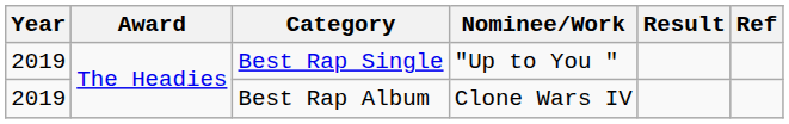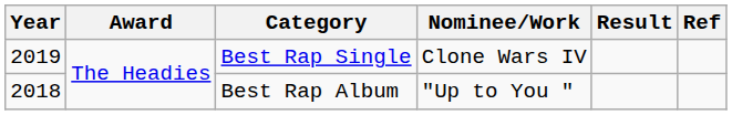Best Rap Single | Nominee/Work: "Up to You " -> Clone Wars IV
Best Rap Album | Year: 2019 -> 2018
Best Rap Album | Nominee/Work: Clone Wars IV -> "Up to You "
